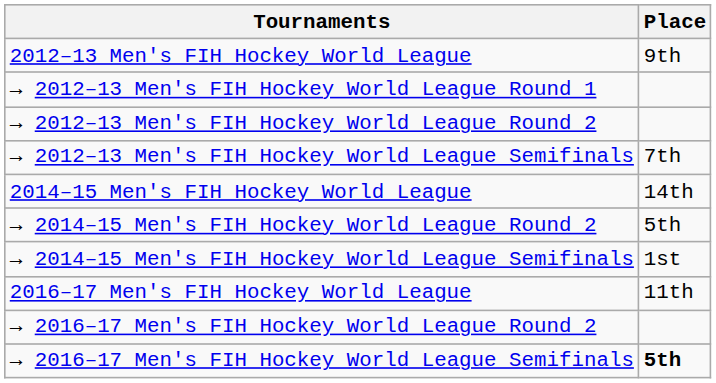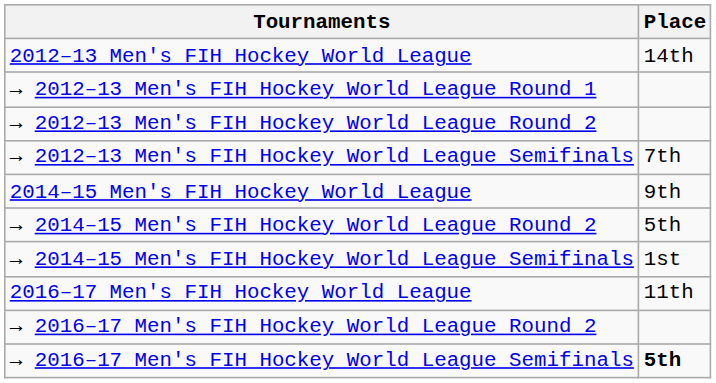2012–13 Men's FIH Hockey World League | Place: 9th -> 14th
2014–15 Men's FIH Hockey World League | Place: 14th -> 9th
